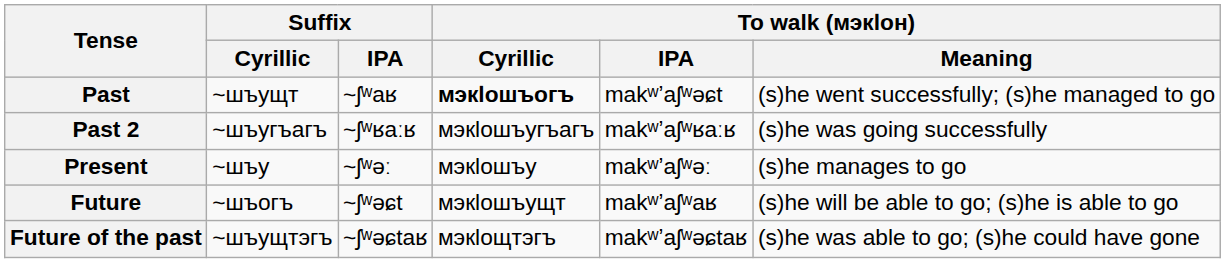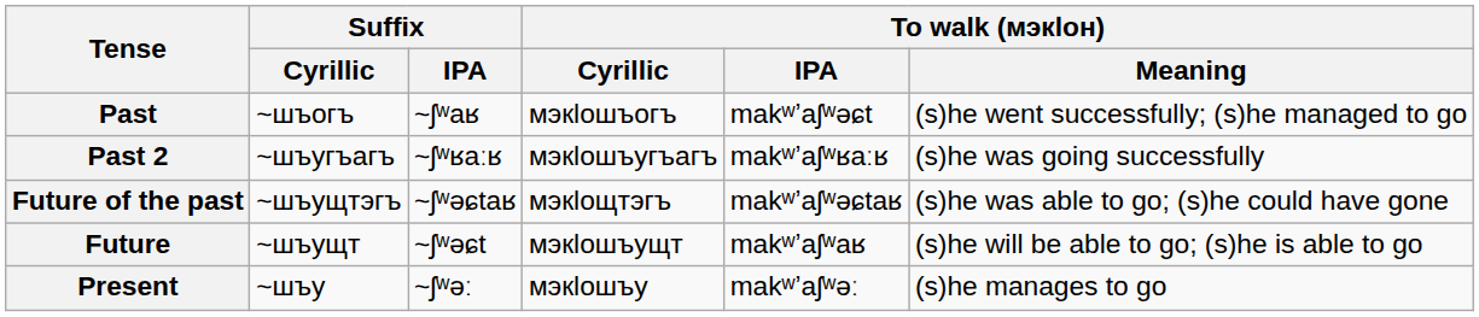Past | Suffix / Cyrillic: ~шъущт -> ~шъогъ
Past | To walk (мэкӏон) / Cyrillic: bold -> normal
rows swapped: Present <-> Future of the past
Future | Suffix / Cyrillic: ~шъогъ -> ~шъущт
